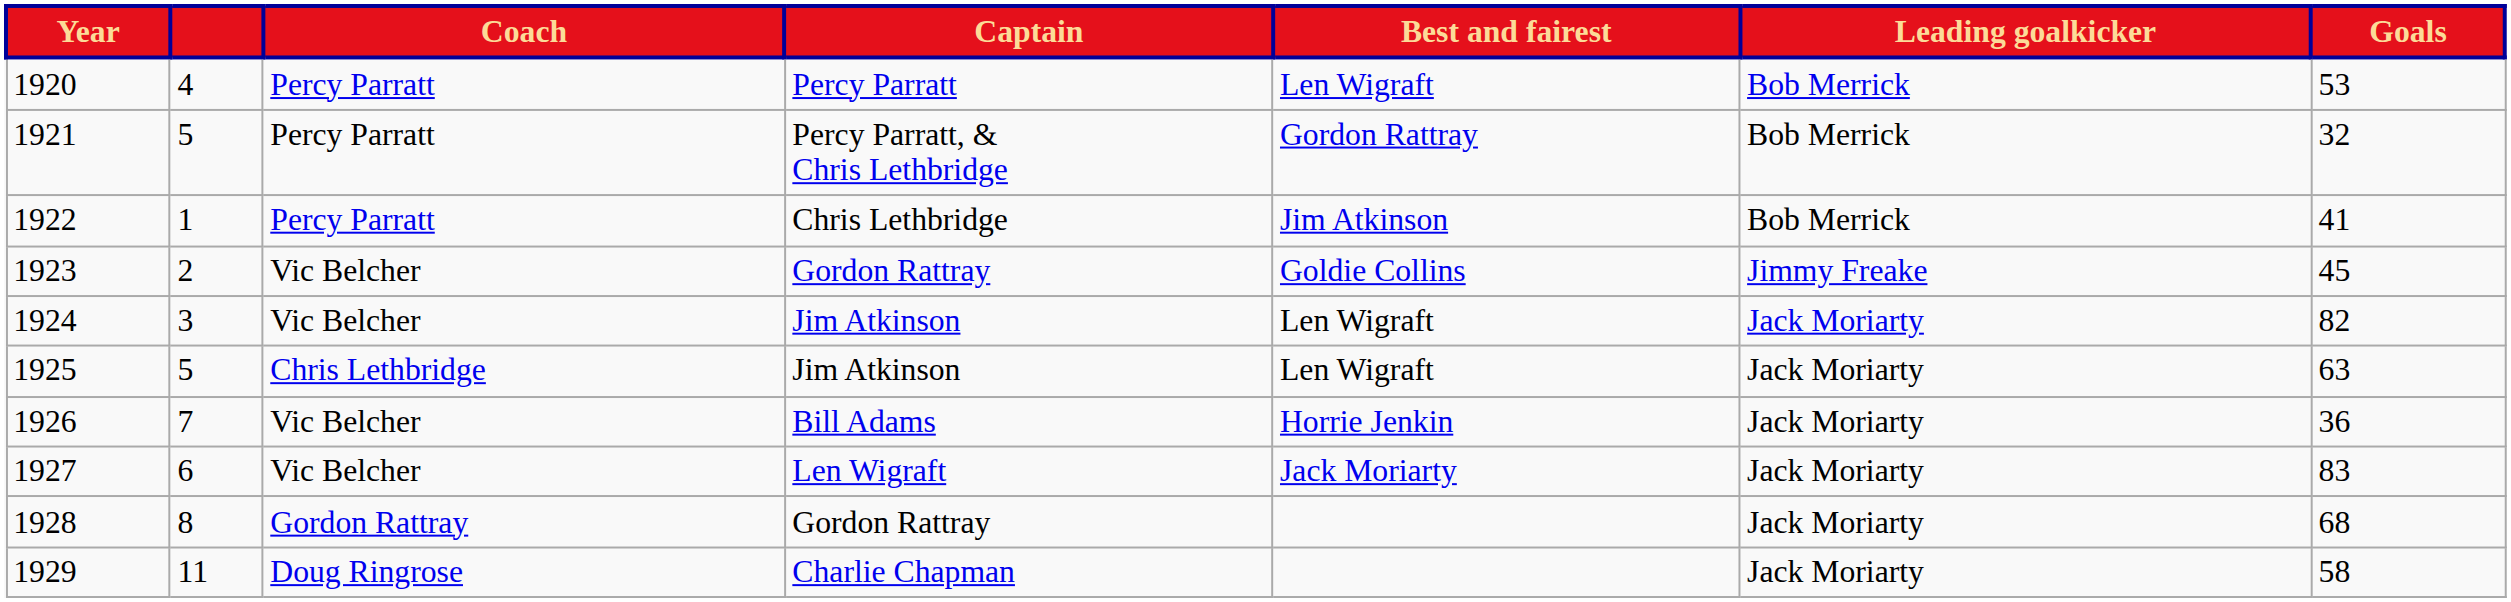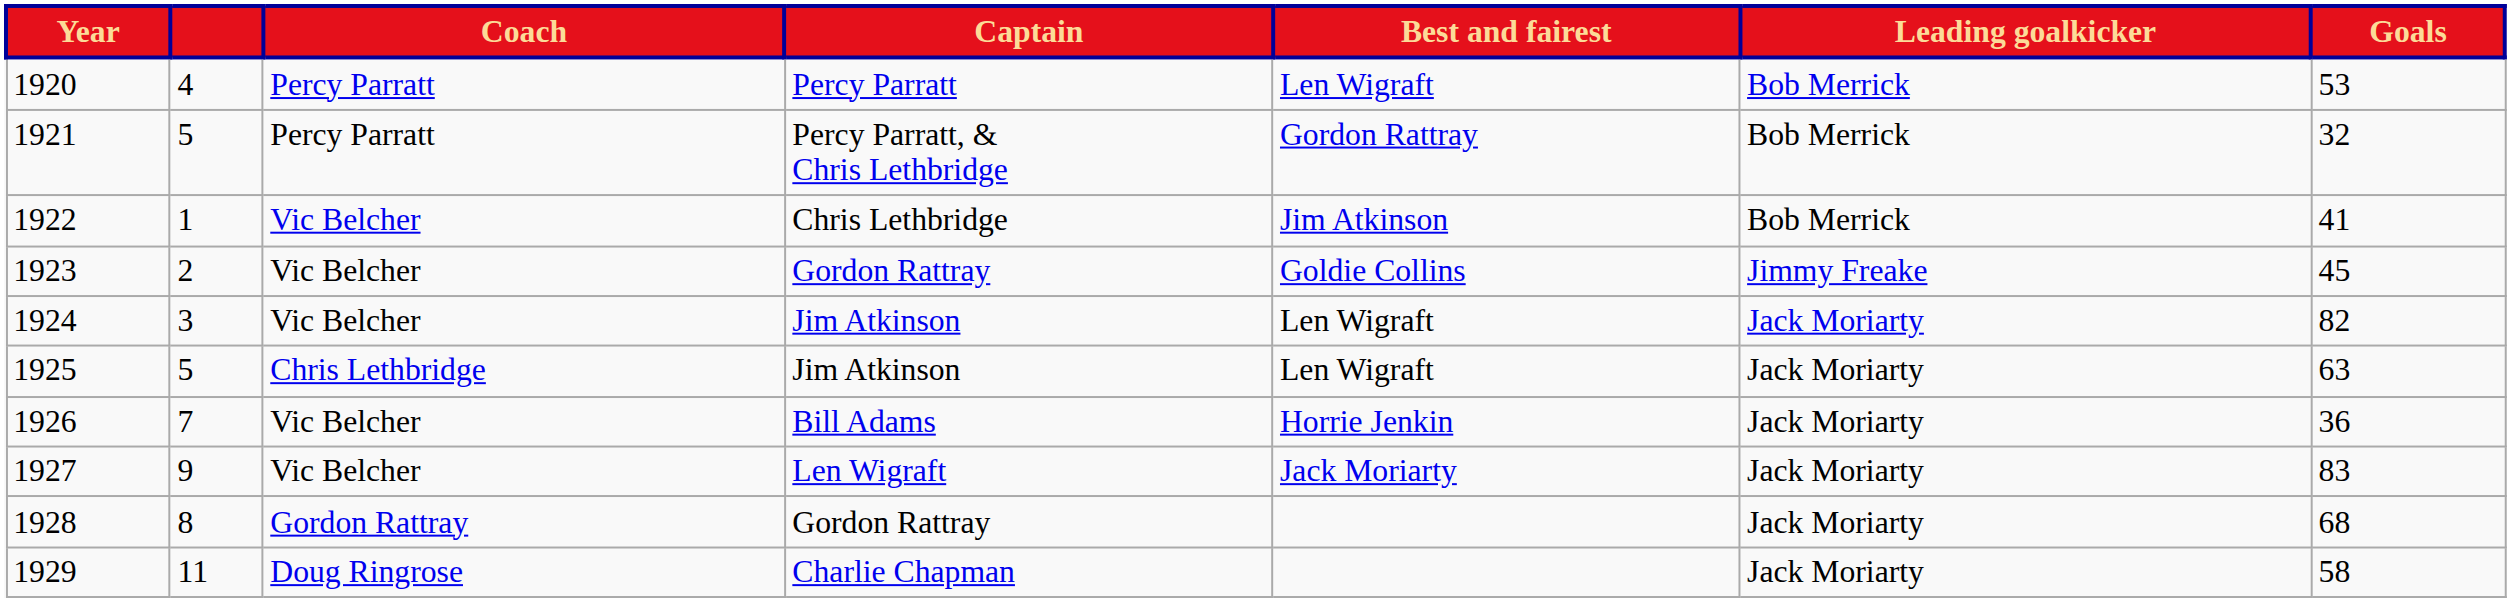1922 | Coach: Percy Parratt -> Vic Belcher
1927 | column 2: 6 -> 9
